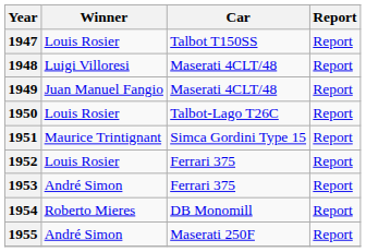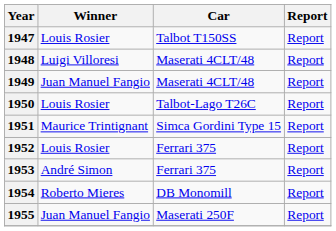1955 | Winner: André Simon -> Juan Manuel Fangio
